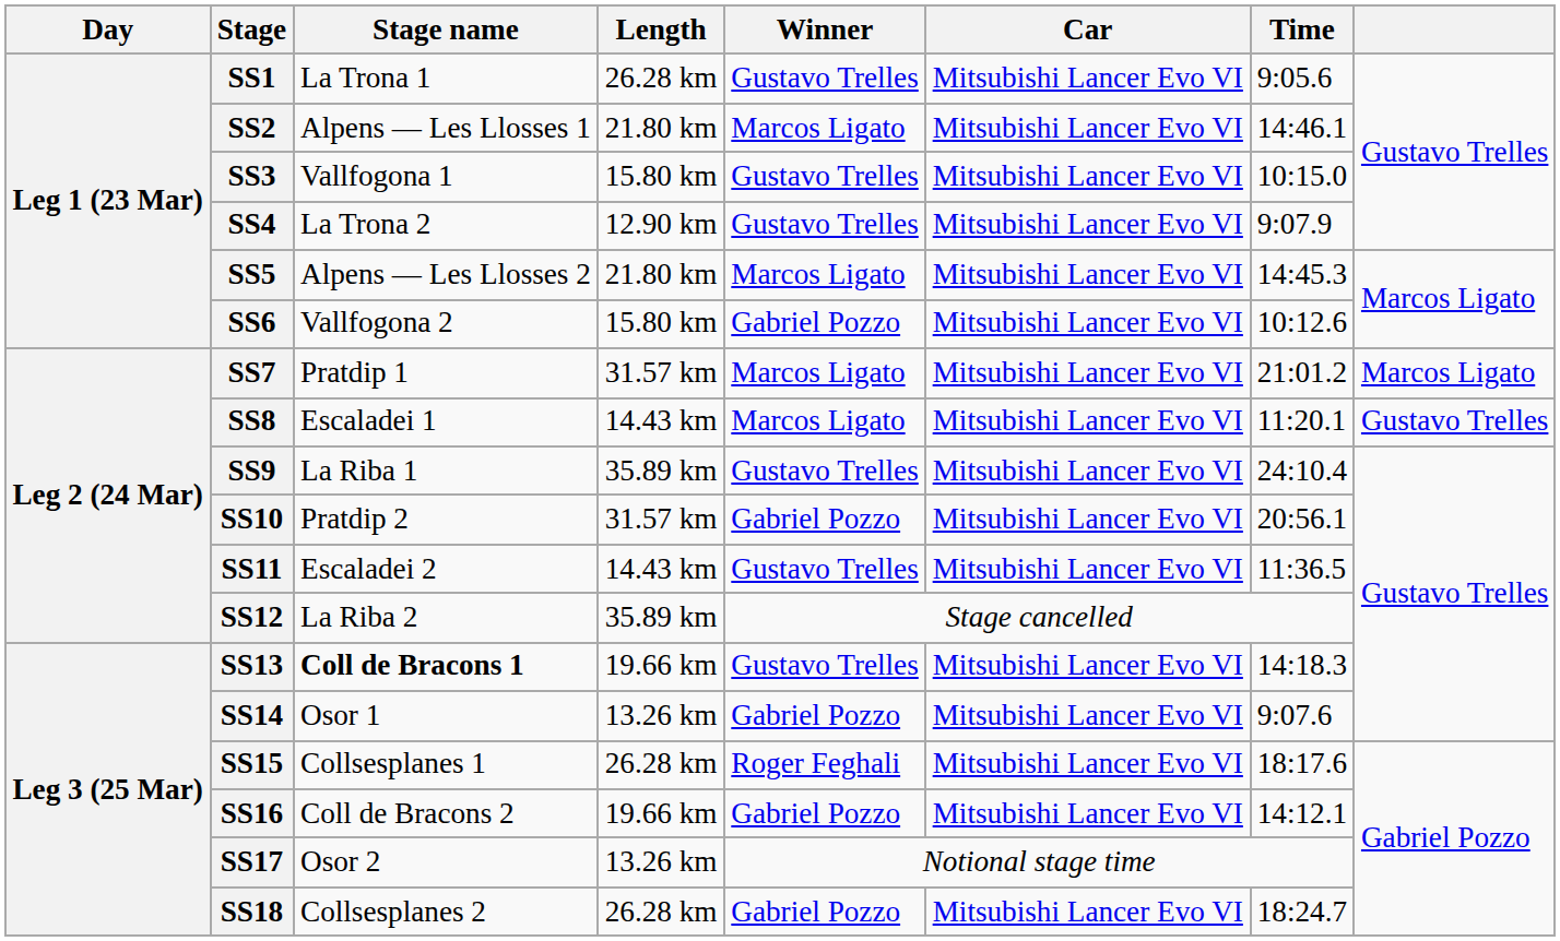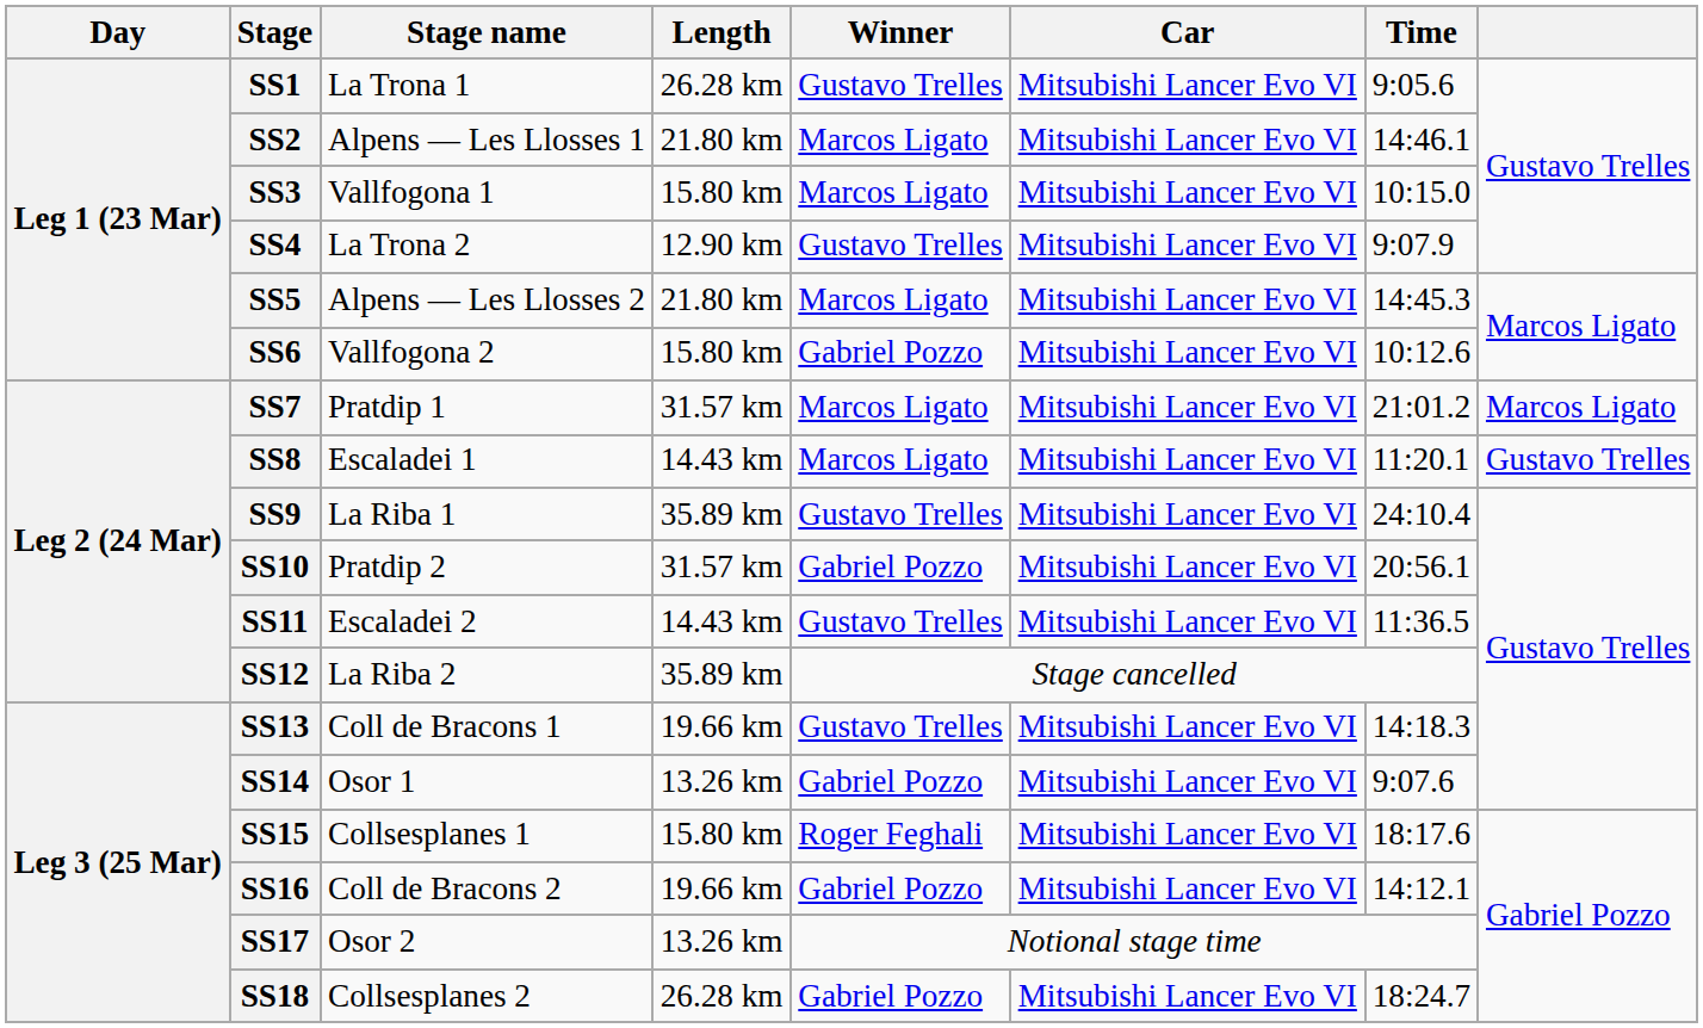SS3 | Winner: Gustavo Trelles -> Marcos Ligato
SS13 | Stage name: bold -> normal
SS15 | Length: 26.28 km -> 15.80 km
